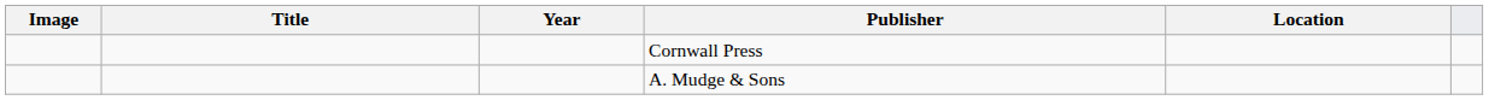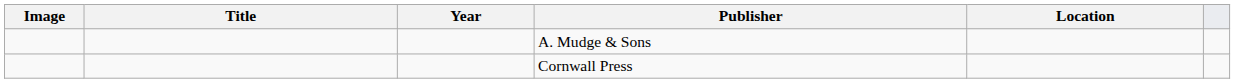rows swapped: Cornwall Press <-> A. Mudge & Sons
